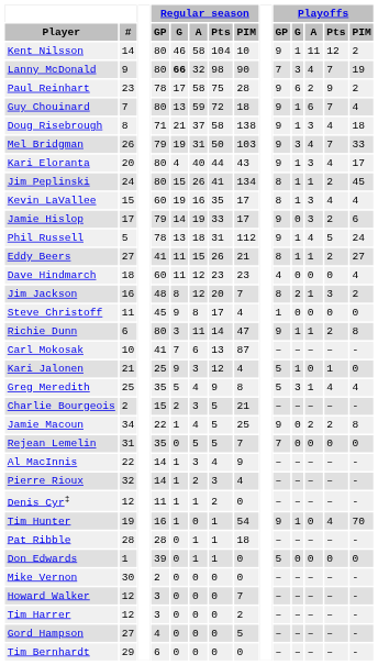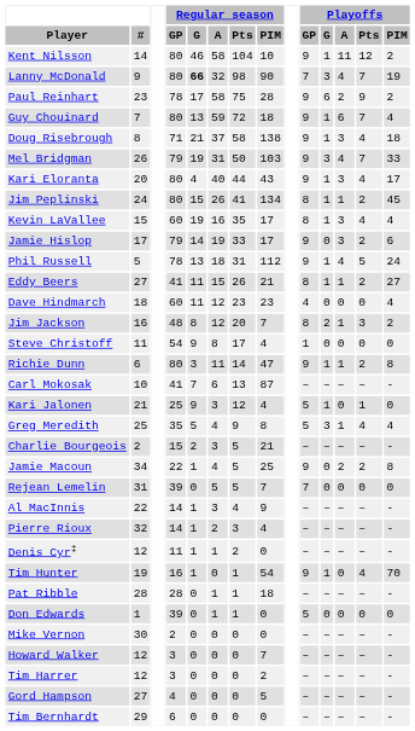Steve Christoff | Regular season / GP: 45 -> 54
Rejean Lemelin | Regular season / GP: 35 -> 39
